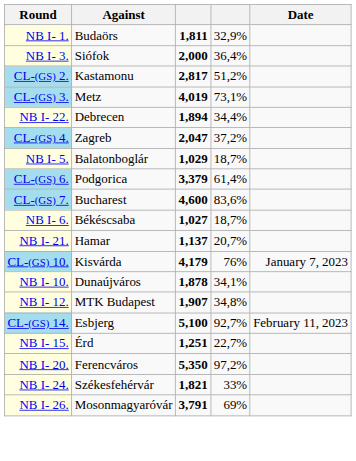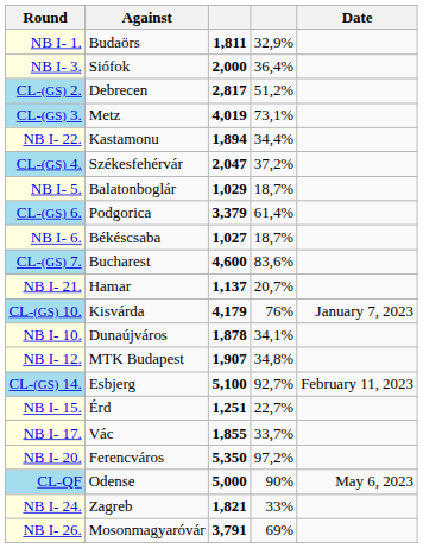CL-(GS) 2. | Against: Kastamonu -> Debrecen
NB I- 22. | Against: Debrecen -> Kastamonu
CL-(GS) 4. | Against: Zagreb -> Székesfehérvár
rows swapped: CL-(GS) 7. <-> NB I- 6.
+ row: NB I- 17. | Vác | 1,855 | 33,7%
+ row: CL-QF | Odense | 5,000 | 90% | May 6, 2023
NB I- 24. | Against: Székesfehérvár -> Zagreb
